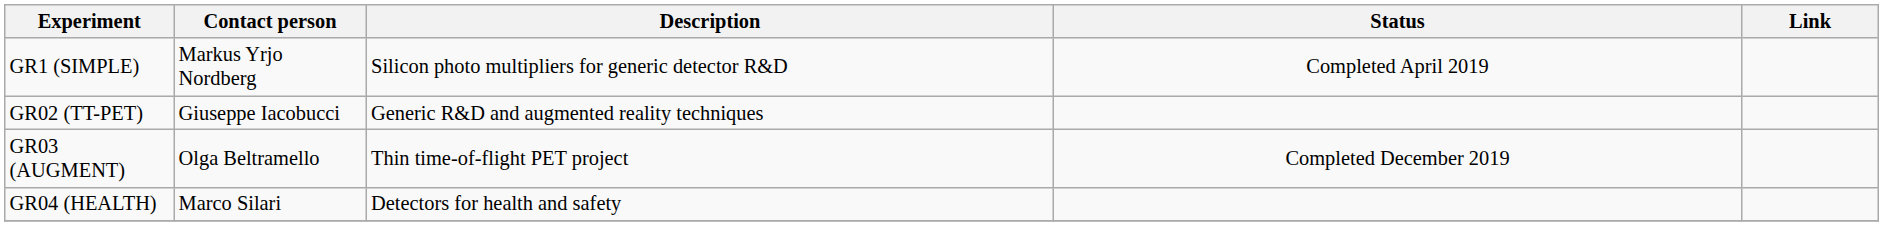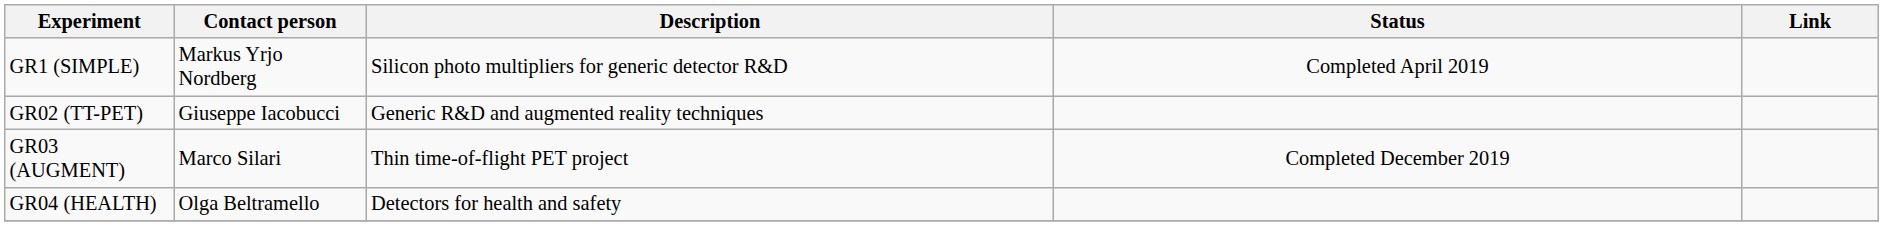GR03 (AUGMENT) | Contact person: Olga Beltramello -> Marco Silari
GR04 (HEALTH) | Contact person: Marco Silari -> Olga Beltramello
